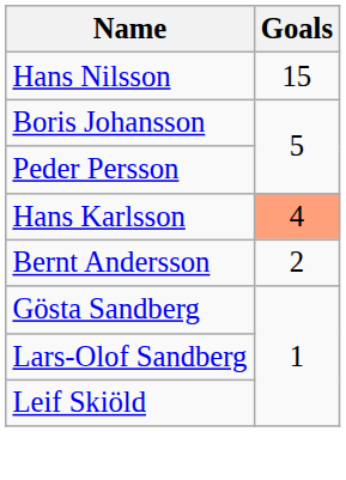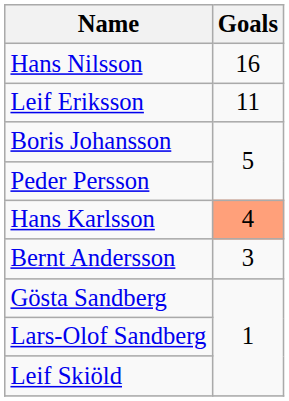Hans Nilsson | Goals: 15 -> 16
+ row: Leif Eriksson | 11
Bernt Andersson | Goals: 2 -> 3
